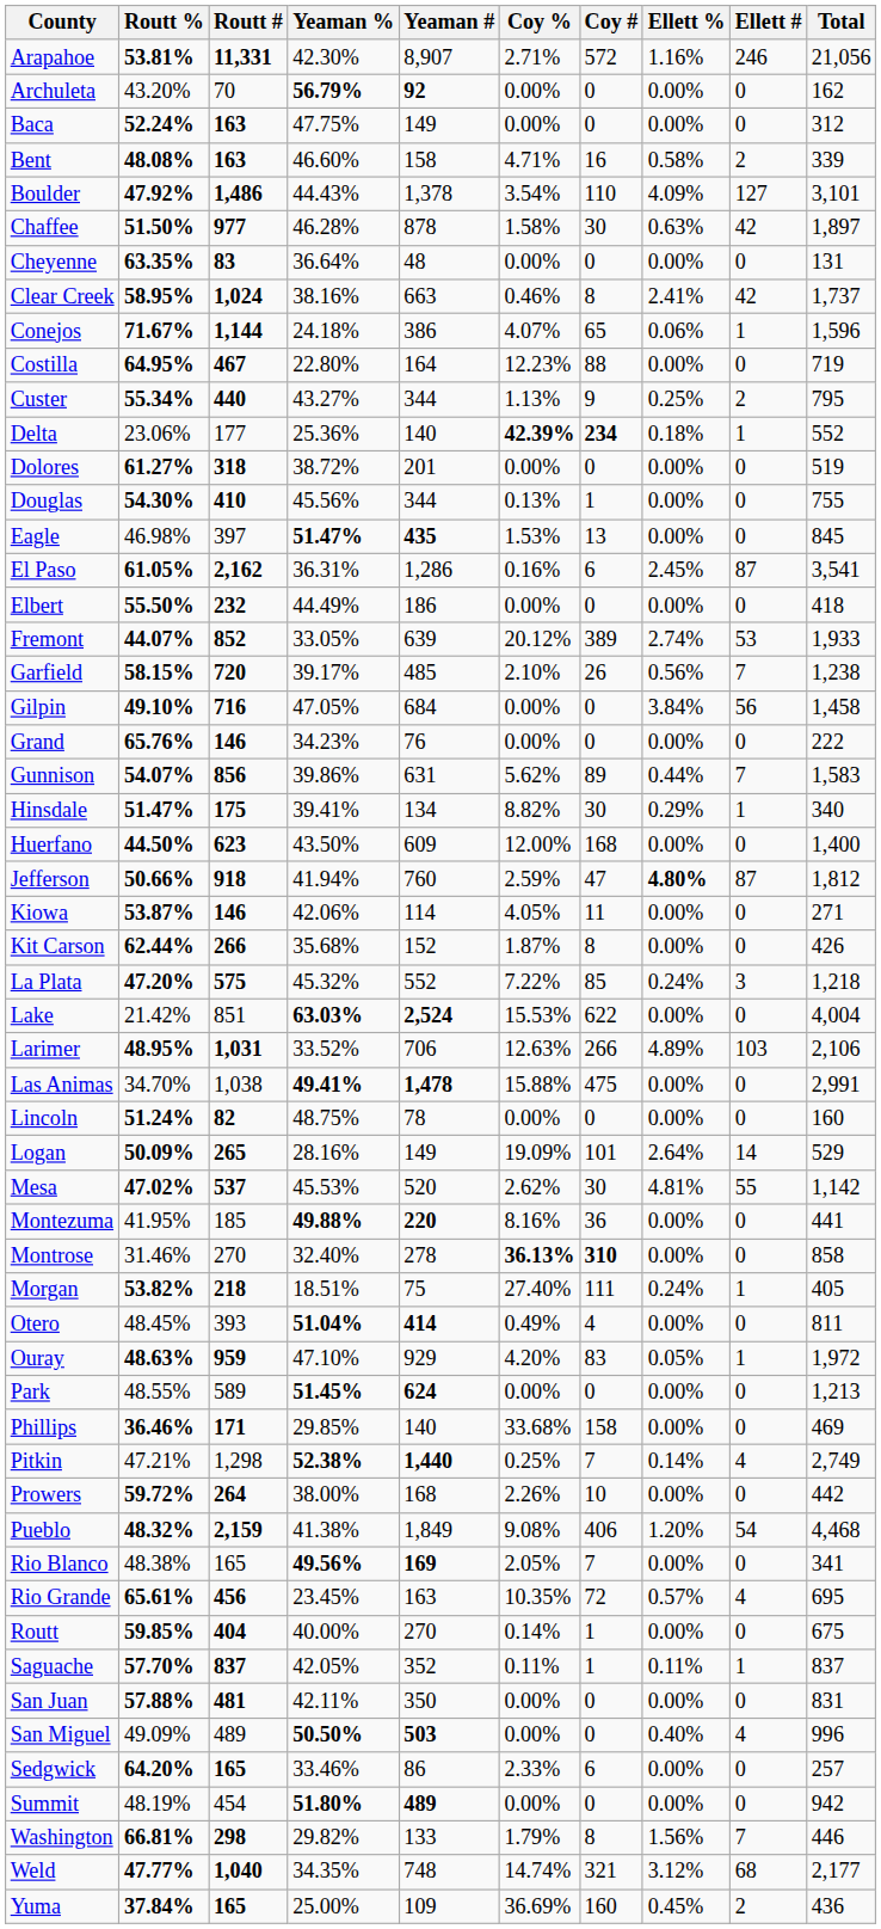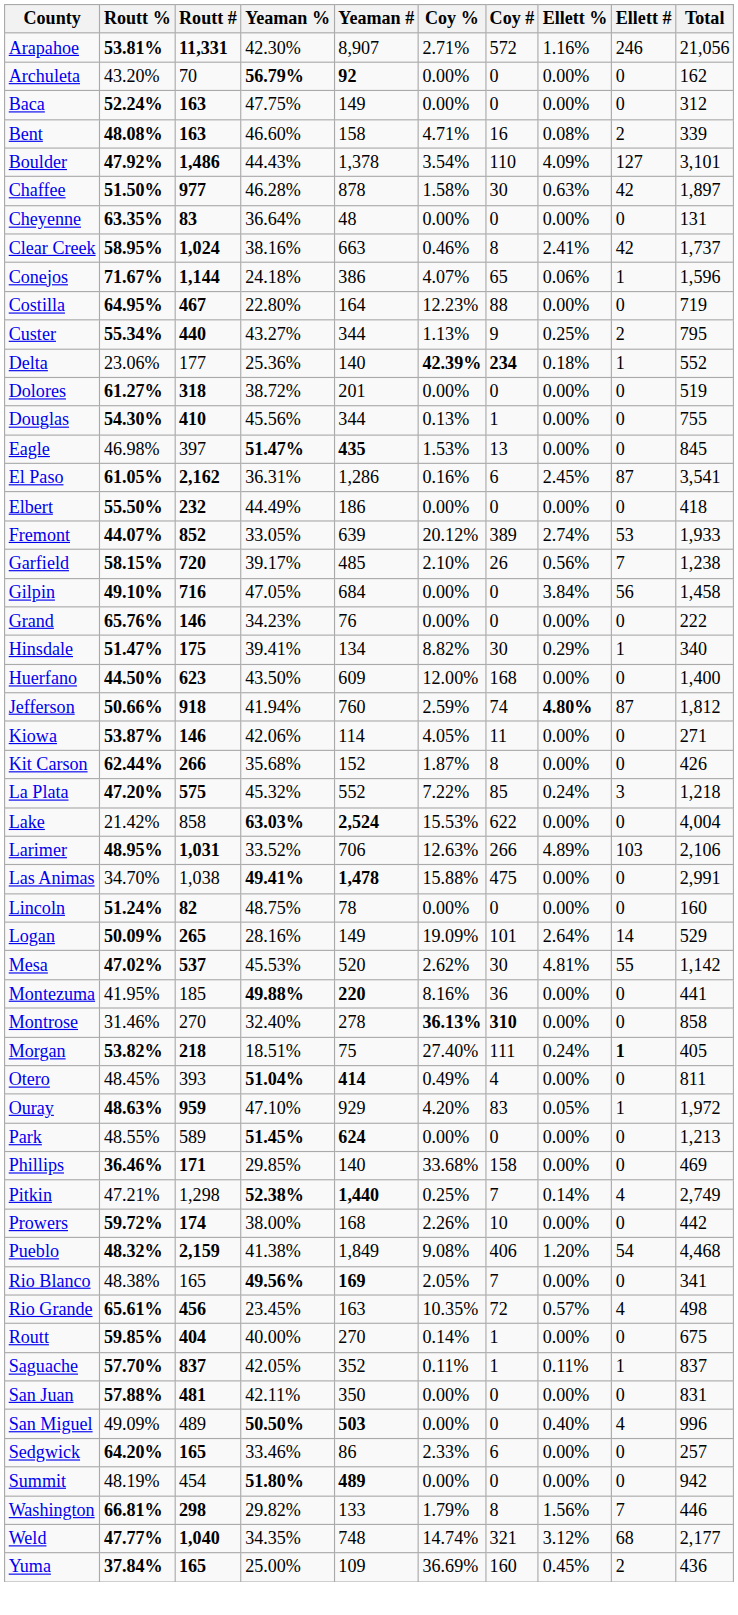Bent | Ellett %: 0.58% -> 0.08%
- row: Gunnison | 54.07% | 856 | 39.86% | 631 | 5.62% | 89 | 0.44% | 7 | 1,583
Jefferson | Coy #: 47 -> 74
Lake | Routt #: 851 -> 858
Morgan | Ellett #: normal -> bold
Prowers | Routt #: 264 -> 174
Rio Grande | Total: 695 -> 498
